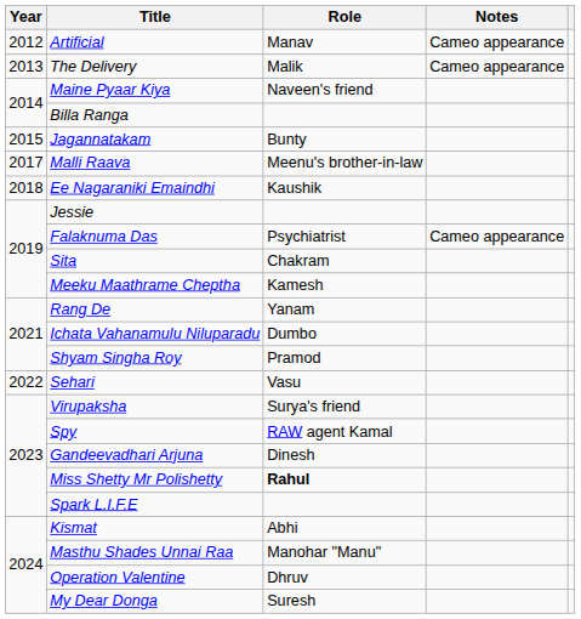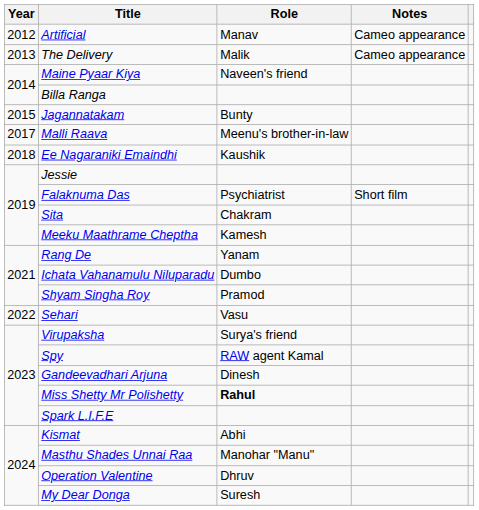Falaknuma Das | Notes: Cameo appearance -> Short film
